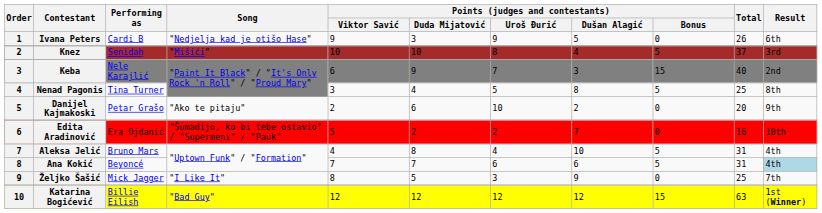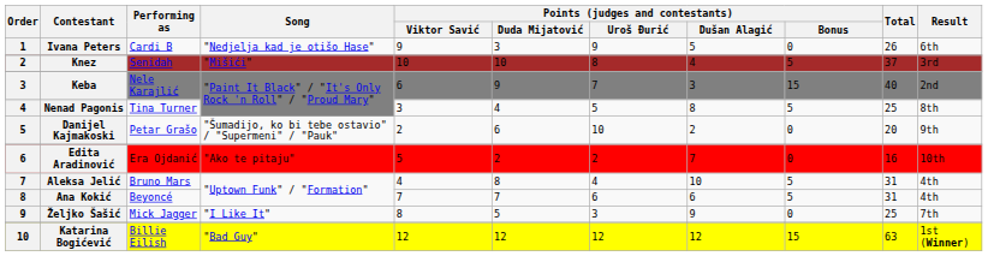Danijel Kajmakoski | Song: "Ako te pitaju" -> "Šumadijo, ko bi tebe ostavio" / "Supermeni" / "Pauk"
Edita Aradinović | Song: "Šumadijo, ko bi tebe ostavio" / "Supermeni" / "Pauk" -> "Ako te pitaju"
Ana Kokić | Result: lightblue background -> no background
